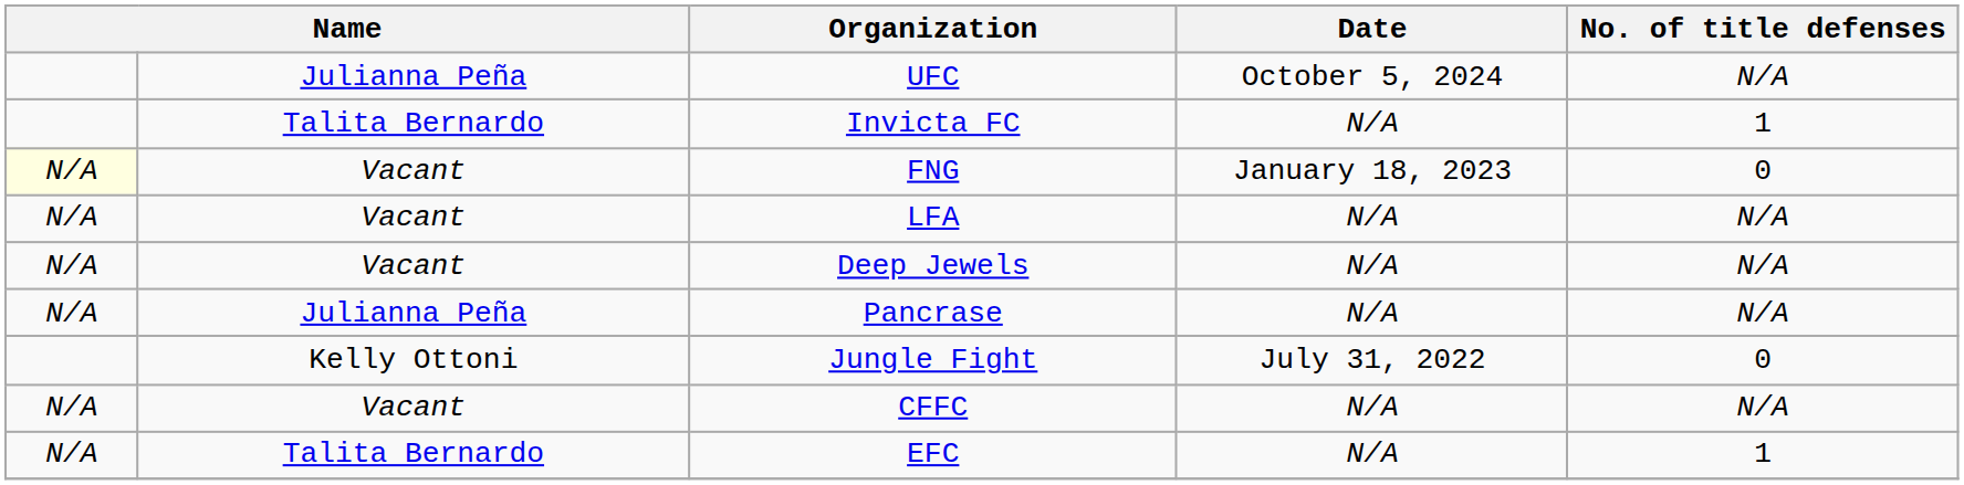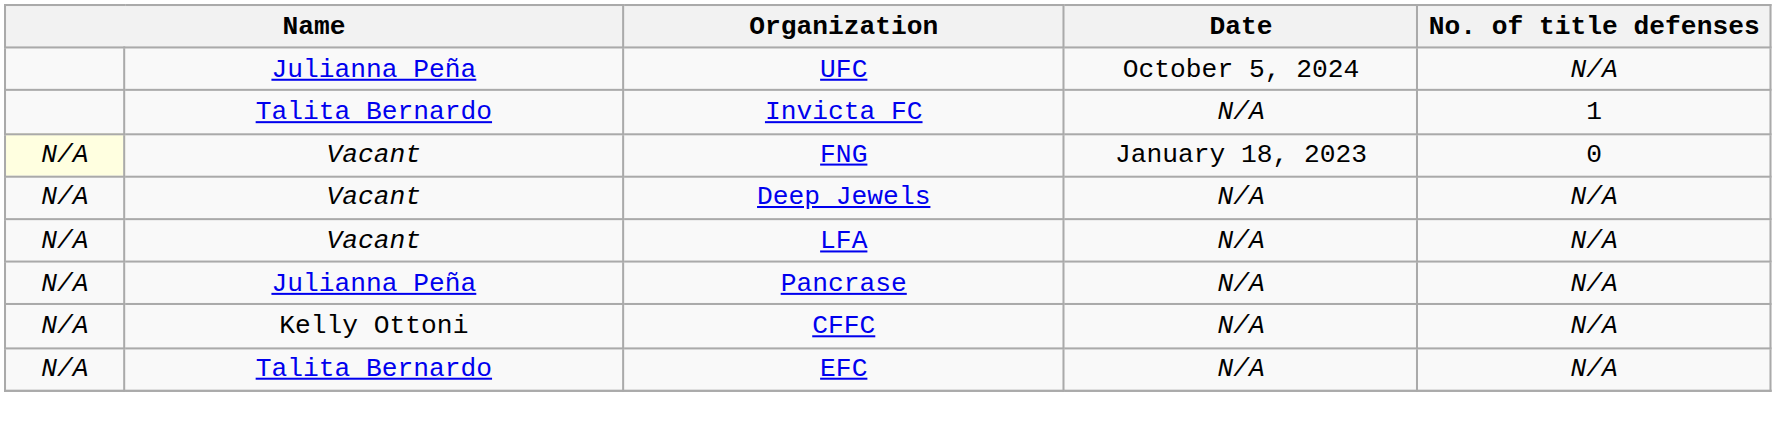rows swapped: LFA <-> Deep Jewels
- row: Kelly Ottoni | Jungle Fight | July 31, 2022 | 0
CFFC | column 2: Vacant -> Kelly Ottoni
EFC | No. of title defenses: 1 -> N/A
